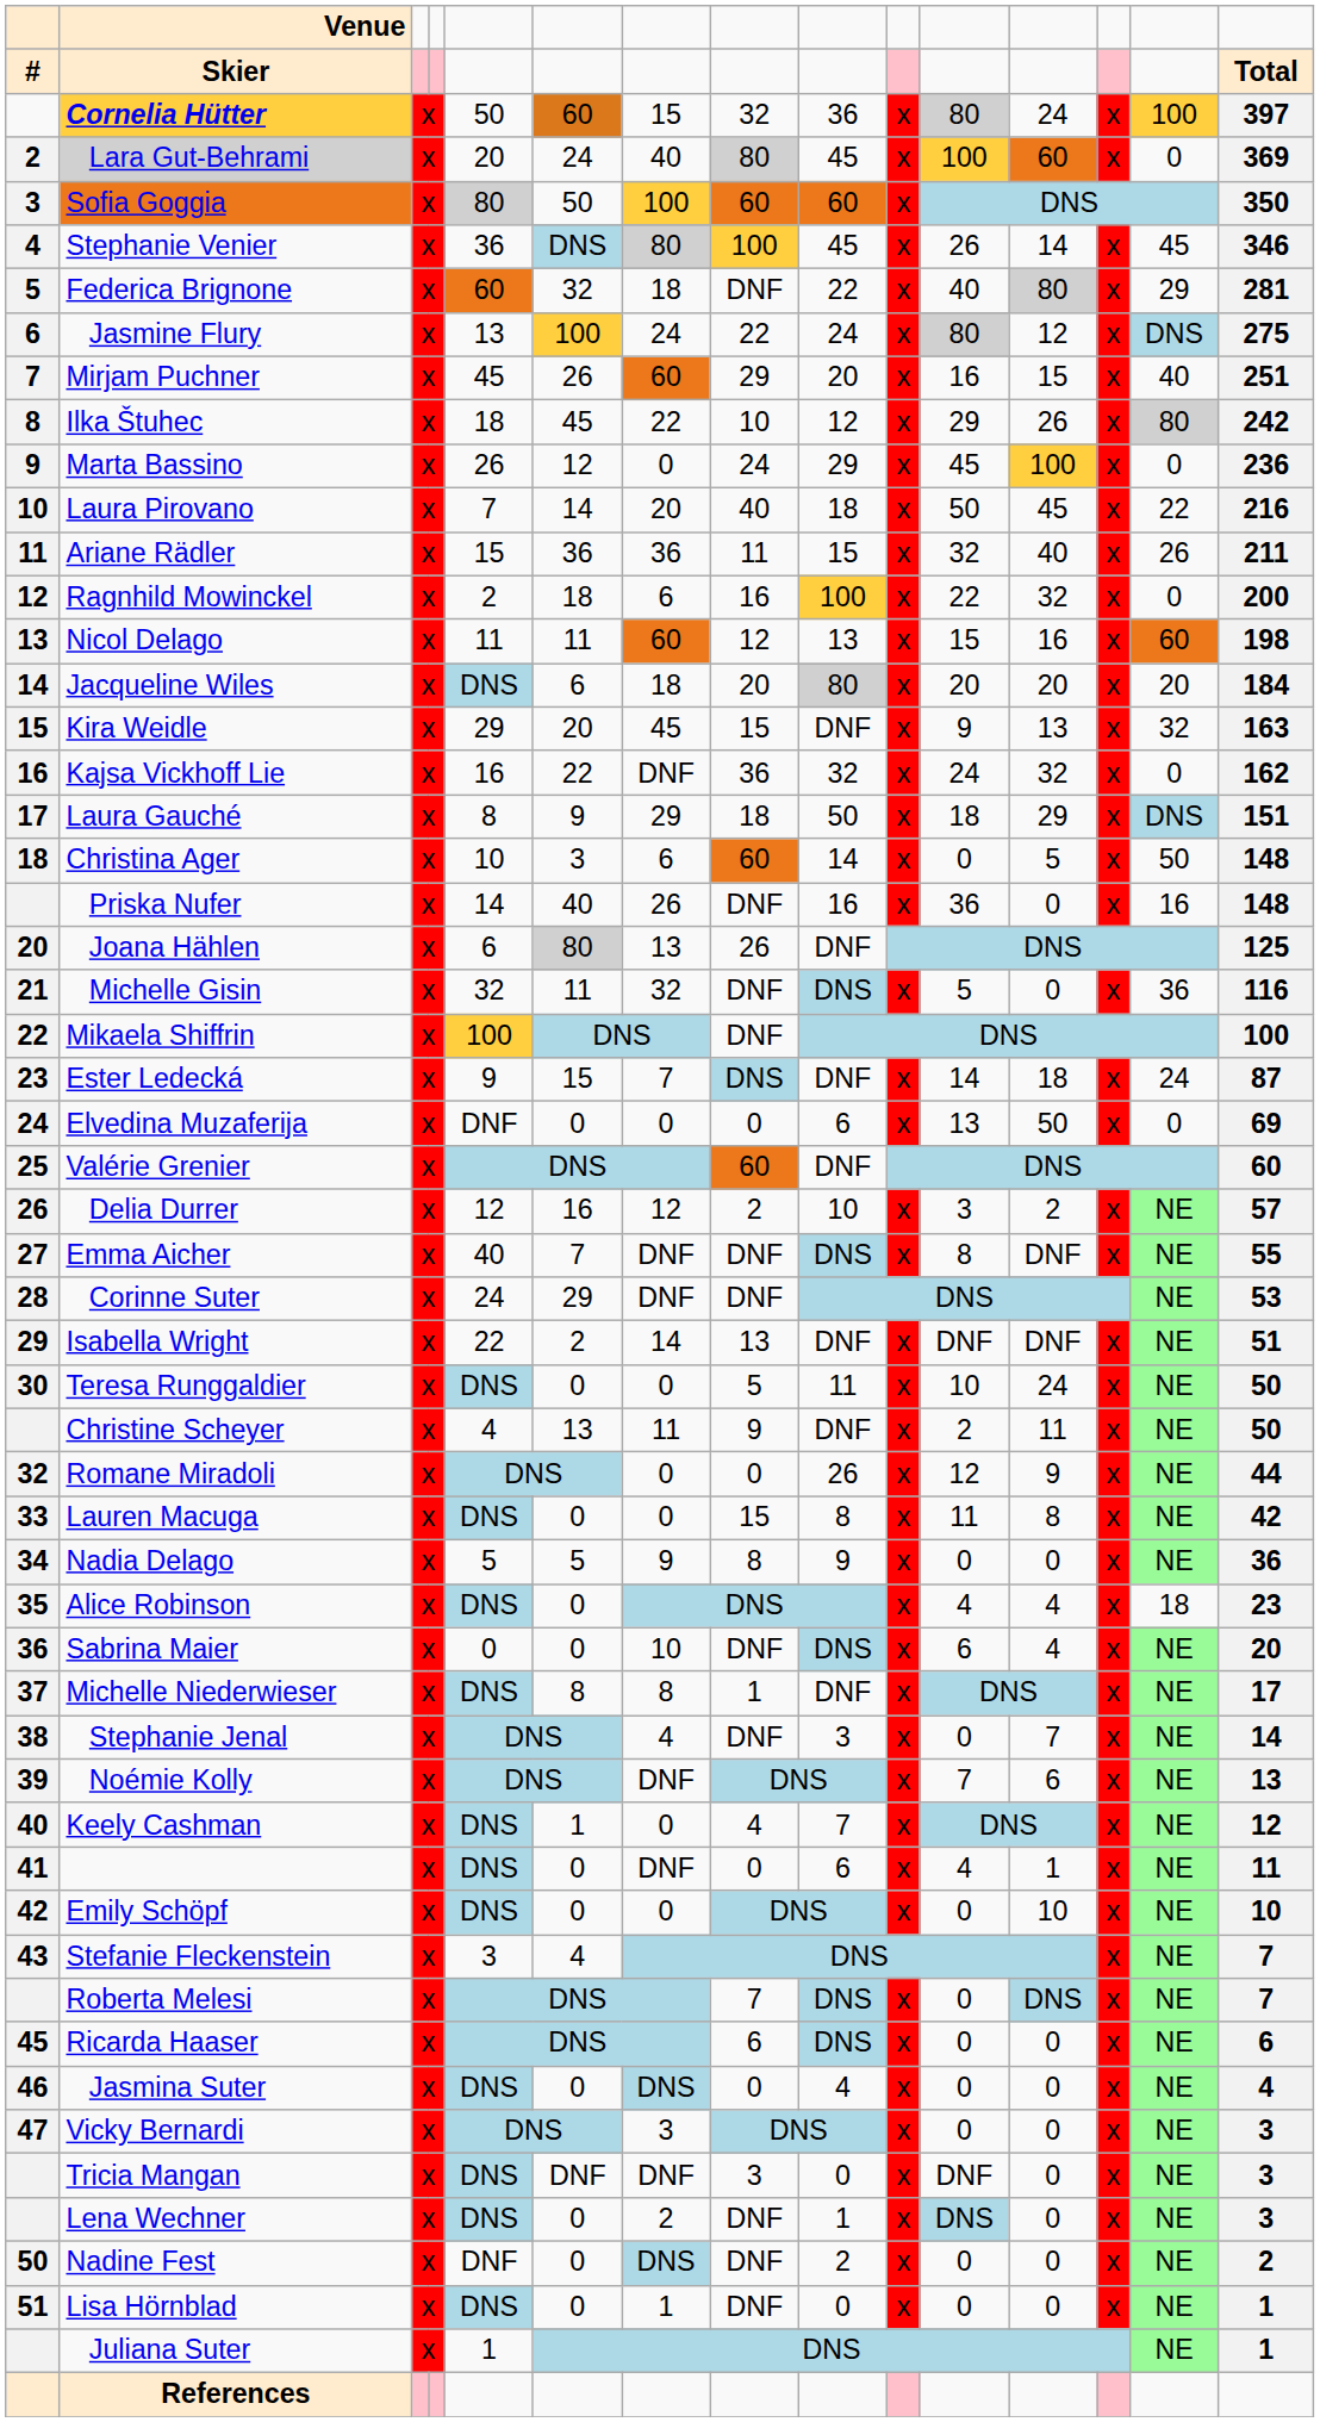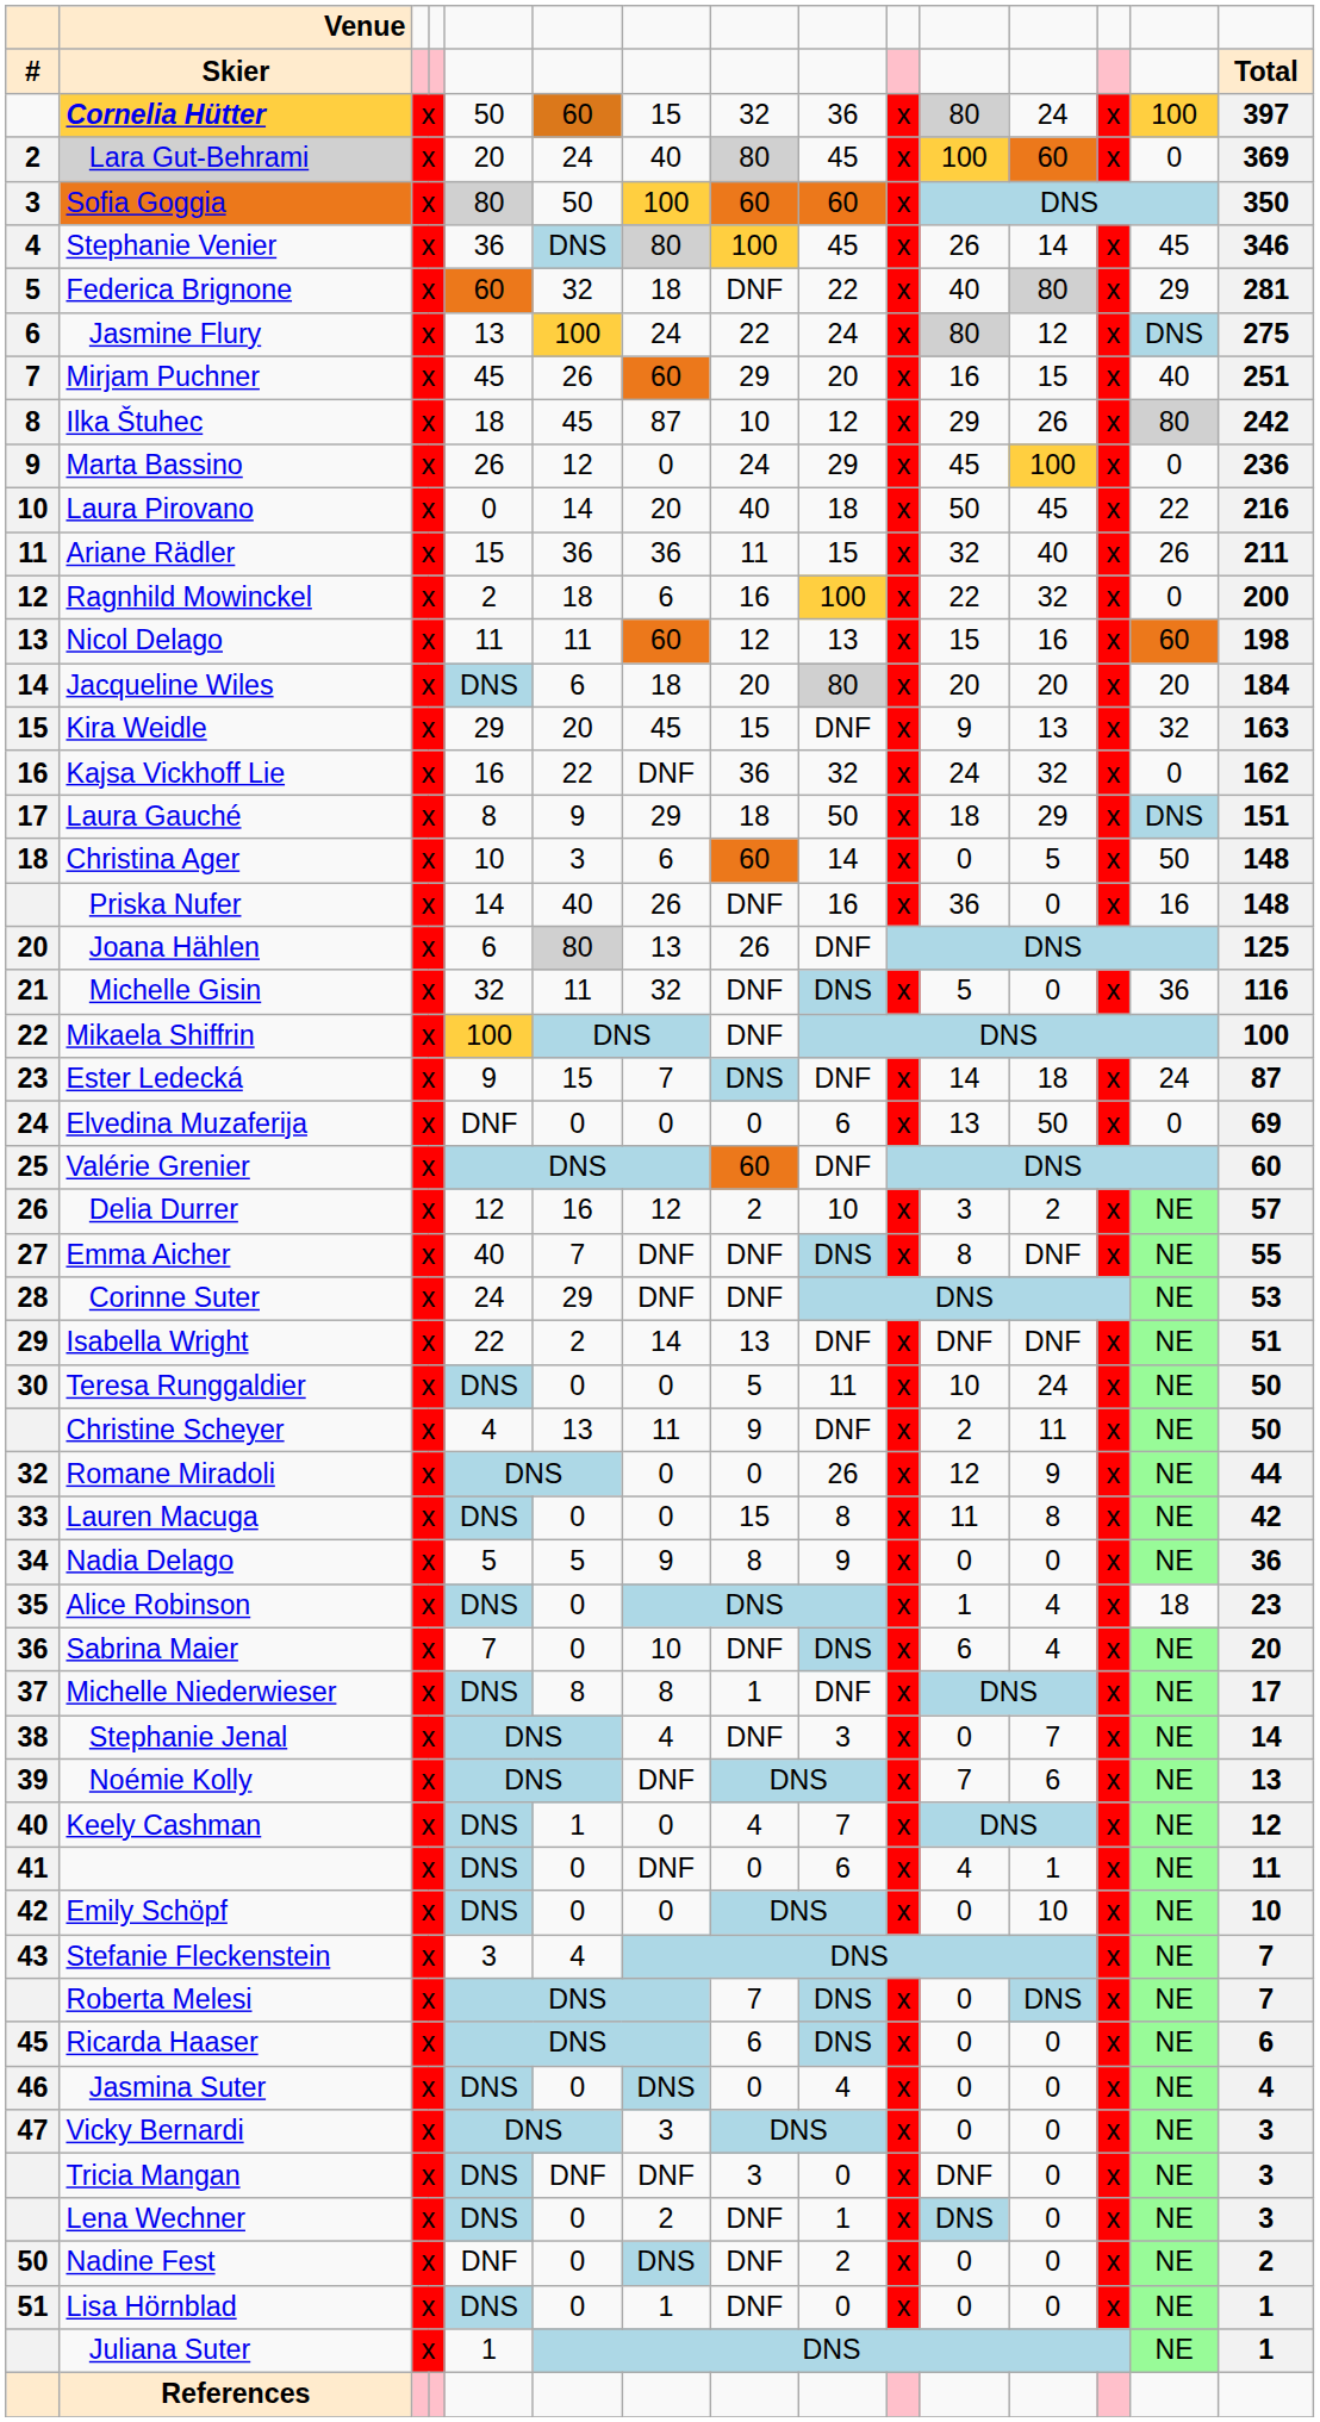Ilka Štuhec | column 7: 22 -> 87
Laura Pirovano | column 5: 7 -> 0
Alice Robinson | column 11: 4 -> 1
Sabrina Maier | column 5: 0 -> 7
